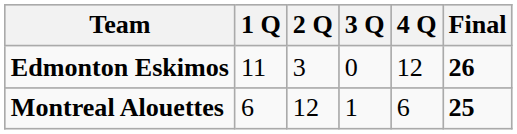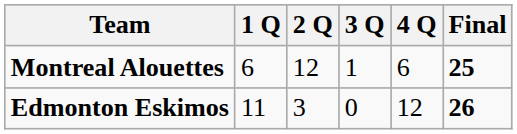rows swapped: Edmonton Eskimos <-> Montreal Alouettes
